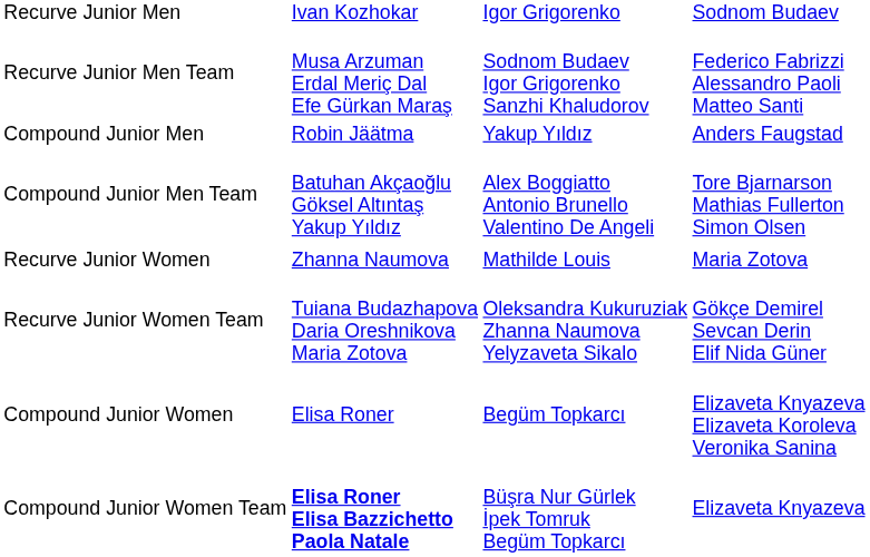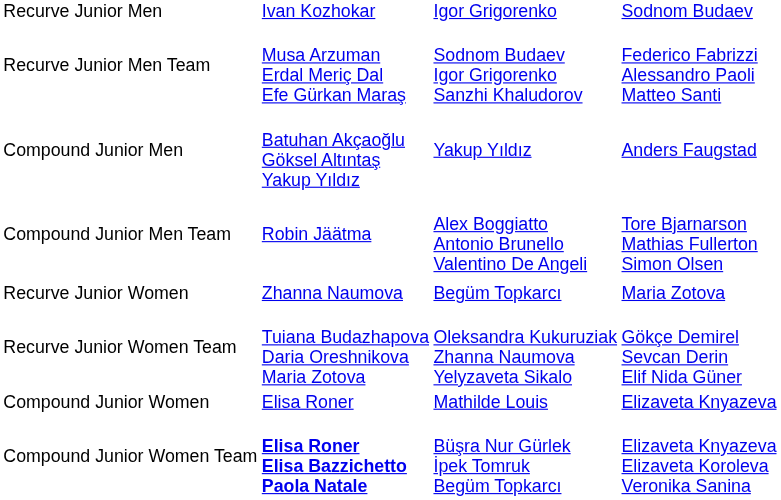Compound Junior Men | column 2: Robin Jäätma -> Batuhan Akçaoğlu Göksel Altıntaş Yakup Yıldız
Compound Junior Men Team | column 2: Batuhan Akçaoğlu Göksel Altıntaş Yakup Yıldız -> Robin Jäätma
Recurve Junior Women | column 3: Mathilde Louis -> Begüm Topkarcı
Compound Junior Women | column 3: Begüm Topkarcı -> Mathilde Louis
Compound Junior Women | column 4: Elizaveta Knyazeva Elizaveta Koroleva Veronika Sanina -> Elizaveta Knyazeva
Compound Junior Women Team | column 4: Elizaveta Knyazeva -> Elizaveta Knyazeva Elizaveta Koroleva Veronika Sanina
